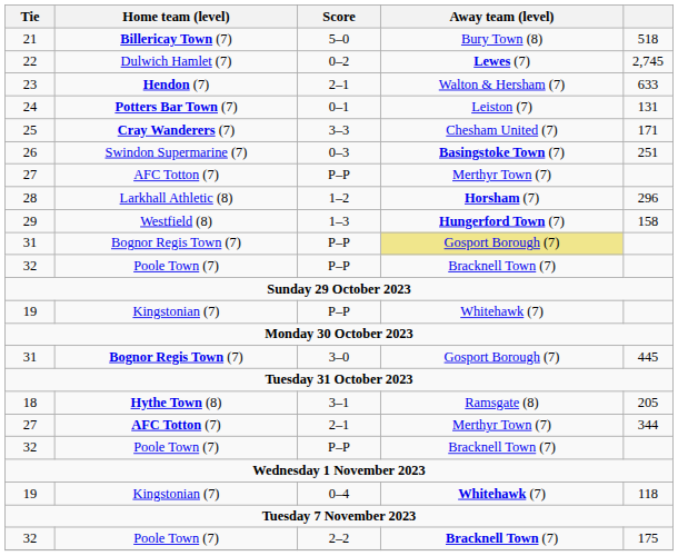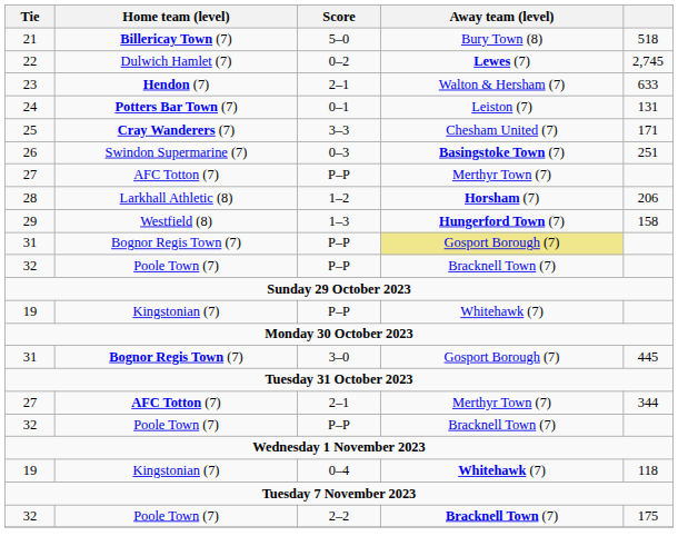28 | column 5: 296 -> 206
- row: 18 | Hythe Town (8) | 3–1 | Ramsgate (8) | 205
